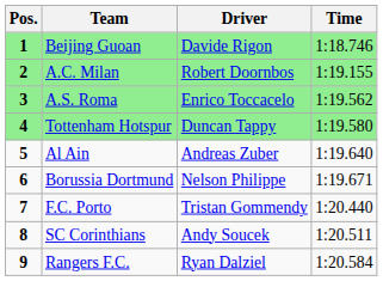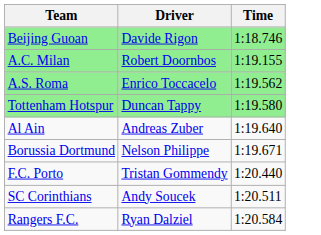- column: Pos. | 1 | 2 | 3 | 4 | 5 | 6 | 7 | 8 | 9
